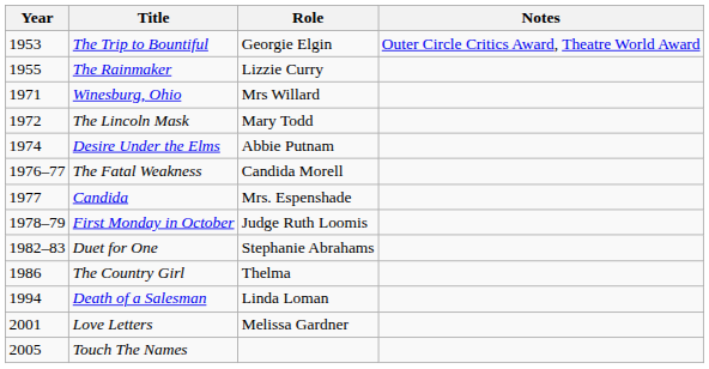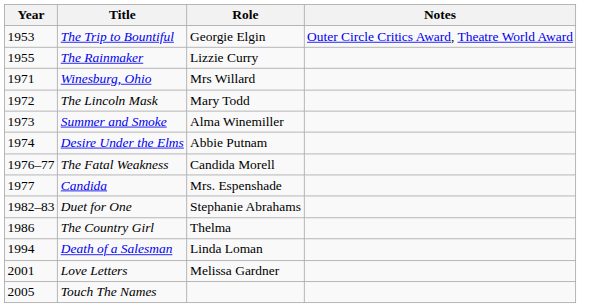+ row: 1973 | Summer and Smoke | Alma Winemiller
- row: 1978–79 | First Monday in October | Judge Ruth Loomis
